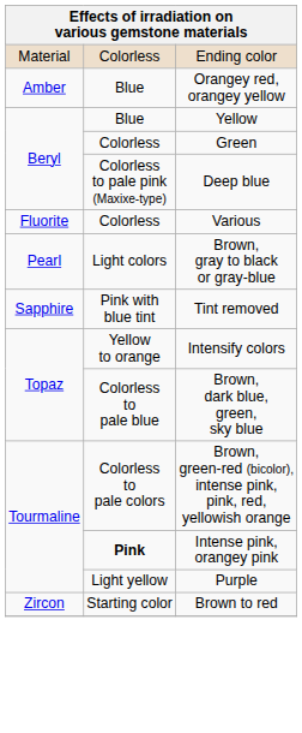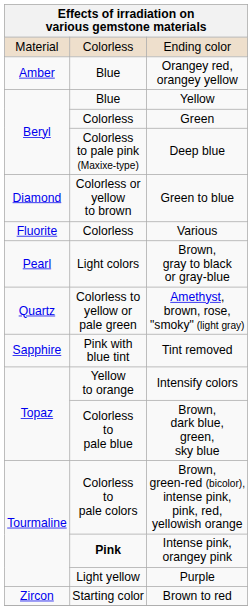+ row: Diamond | Colorless or yellow to brown | Green to blue
+ row: Quartz | Colorless to yellow or pale green | Amethyst, brown, rose, "smoky" (light gray)
